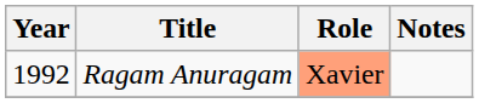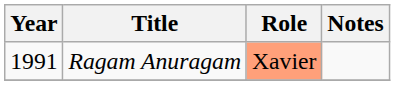Ragam Anuragam | Year: 1992 -> 1991
